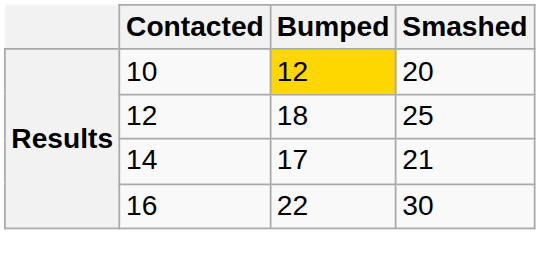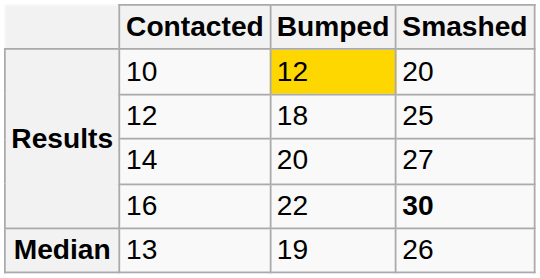14 | Bumped: 17 -> 20
14 | Smashed: 21 -> 27
16 | Smashed: normal -> bold
+ row: Median | 13 | 19 | 26
